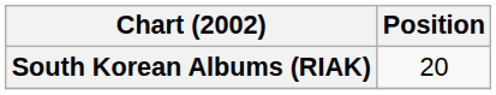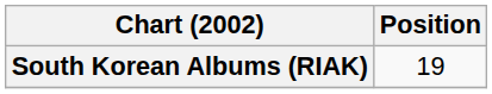South Korean Albums (RIAK) | Position: 20 -> 19
